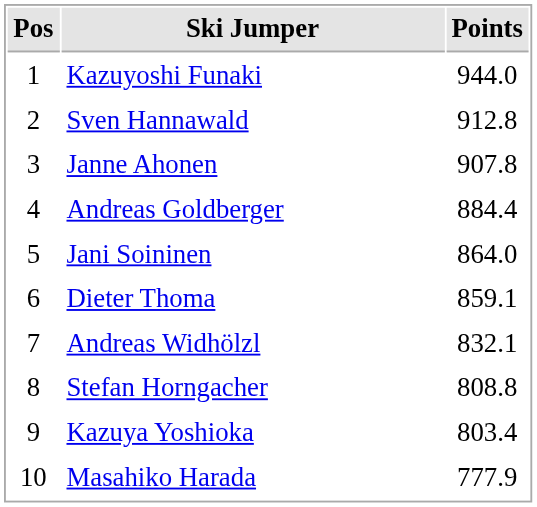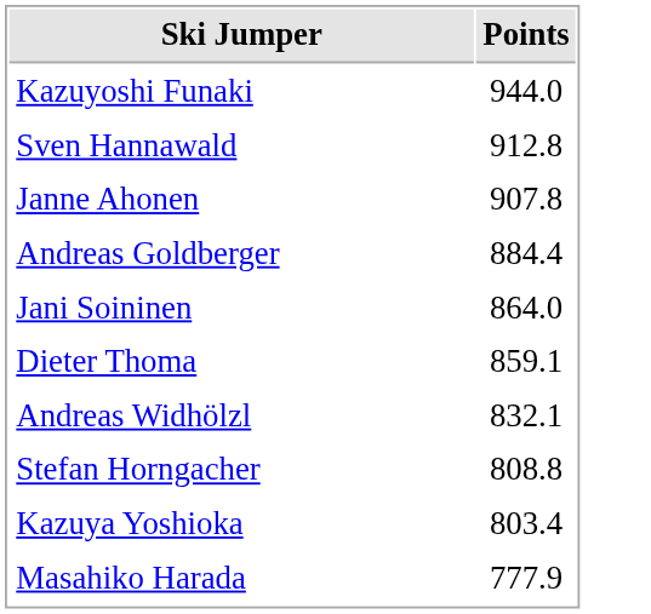- column: Pos | 1 | 2 | 3 | 4 | 5 | 6 | 7 | 8 | 9 | 10
